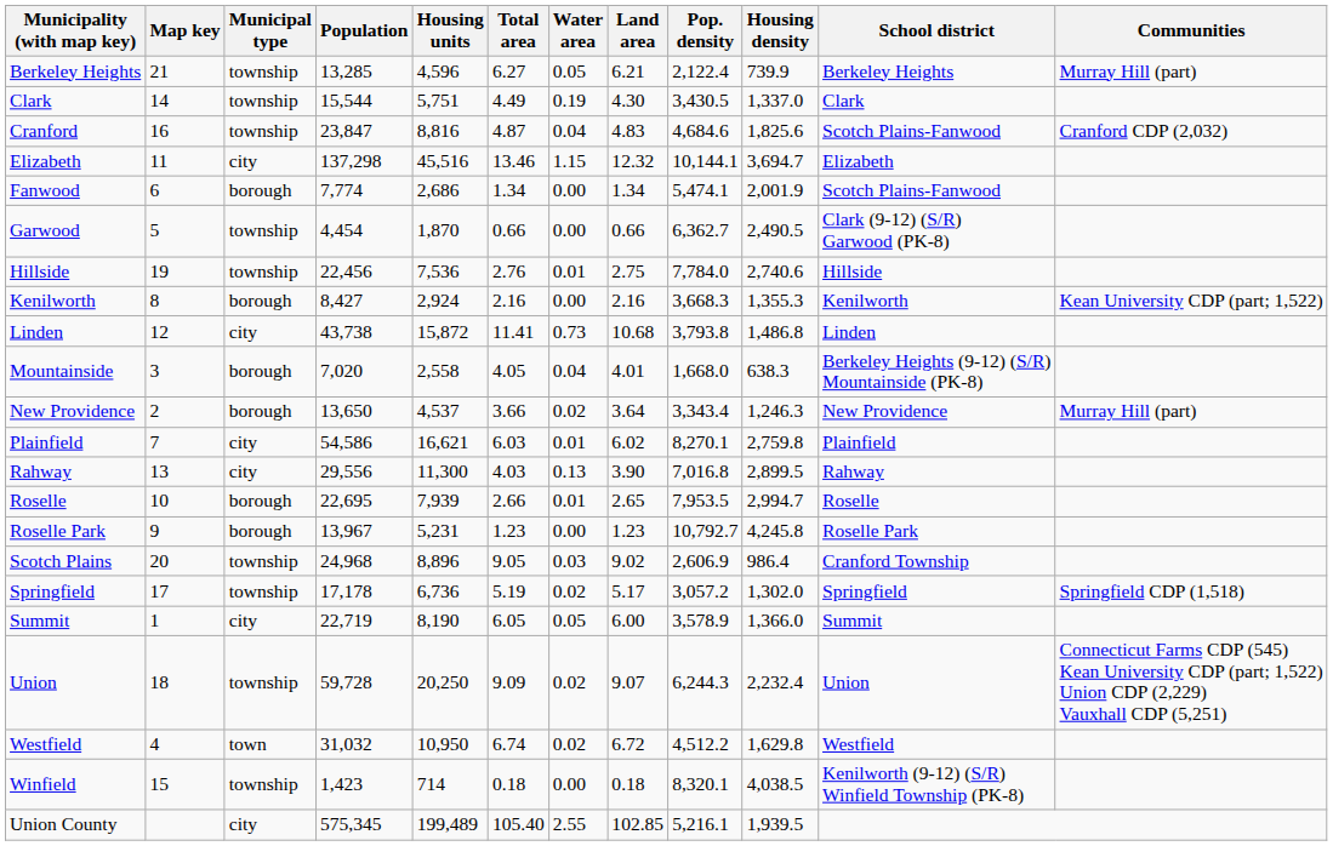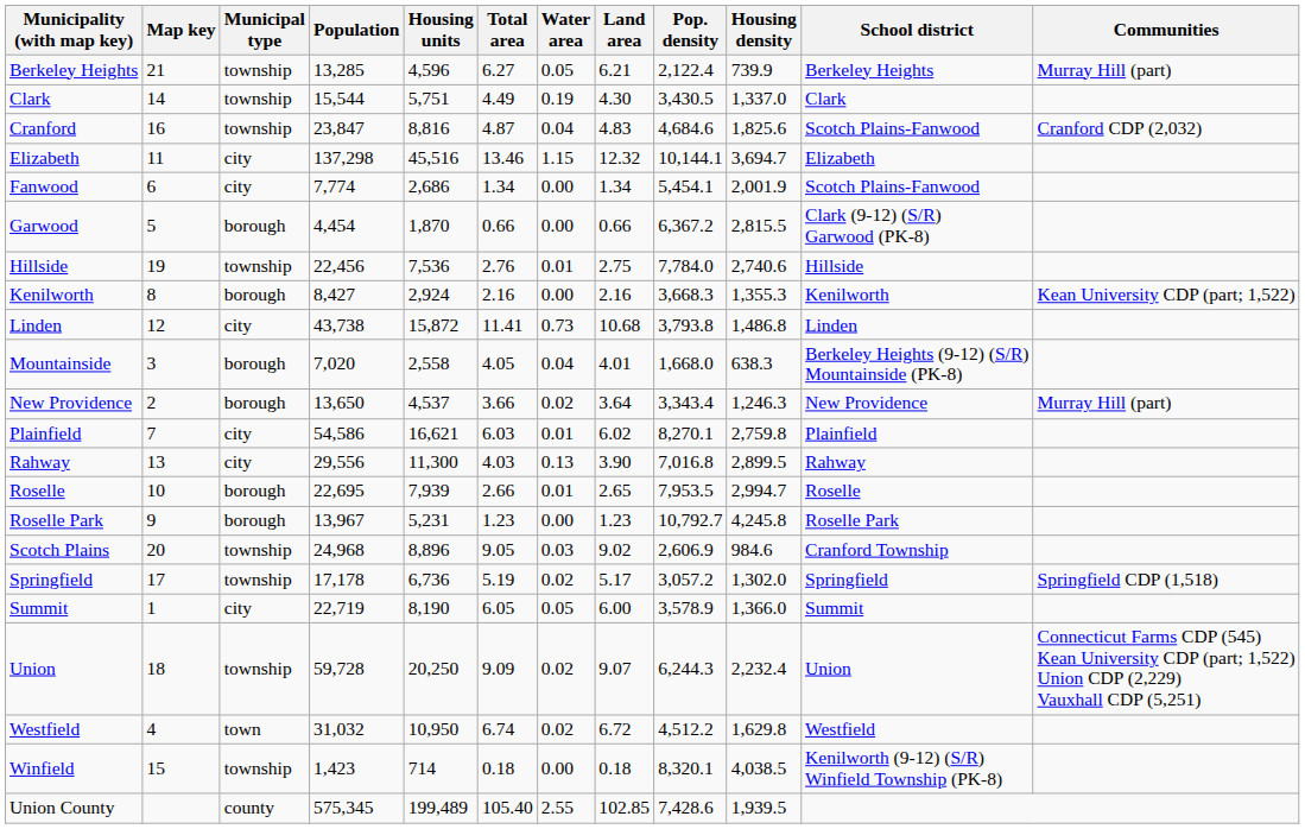Fanwood | Municipal type: borough -> city
Fanwood | Pop. density: 5,474.1 -> 5,454.1
Garwood | Municipal type: township -> borough
Garwood | Pop. density: 6,362.7 -> 6,367.2
Garwood | Housing density: 2,490.5 -> 2,815.5
Scotch Plains | Housing density: 986.4 -> 984.6
Union County | Municipal type: city -> county
Union County | Pop. density: 5,216.1 -> 7,428.6
